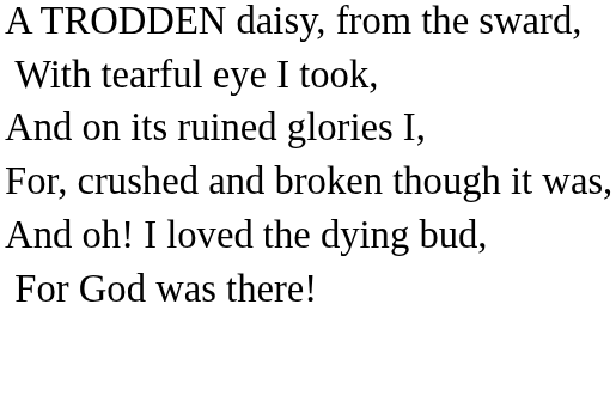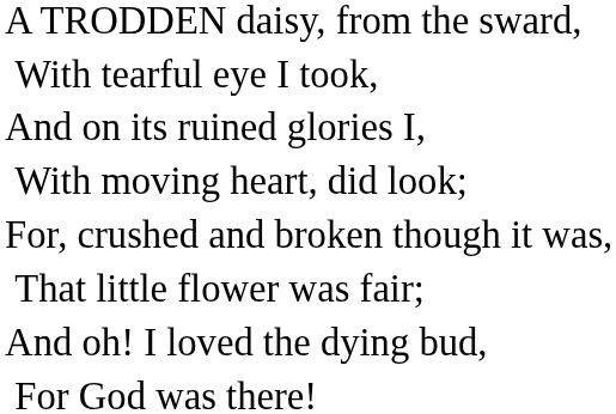+ row: With moving heart, did look;
+ row: That little flower was fair;
